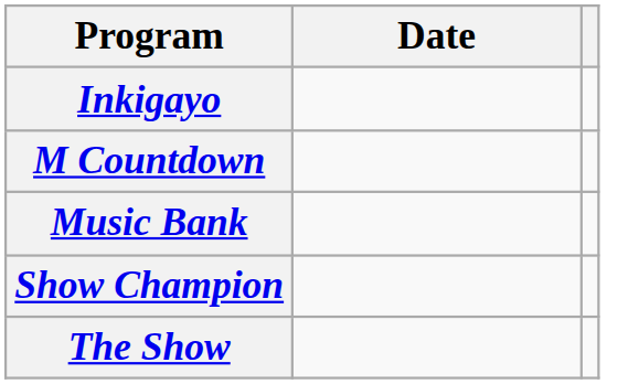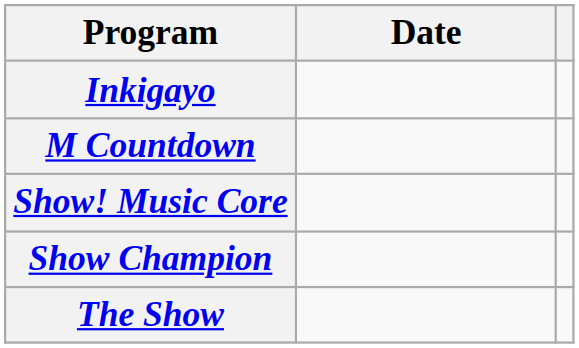- row: Music Bank
+ row: Show! Music Core
